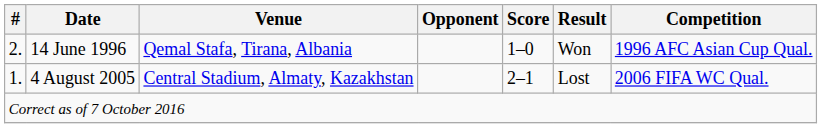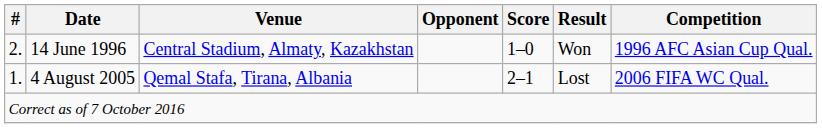14 June 1996 | Venue: Qemal Stafa, Tirana, Albania -> Central Stadium, Almaty, Kazakhstan
4 August 2005 | Venue: Central Stadium, Almaty, Kazakhstan -> Qemal Stafa, Tirana, Albania
